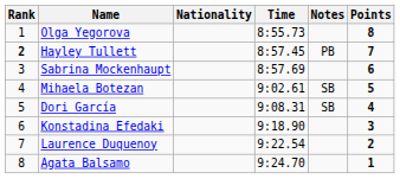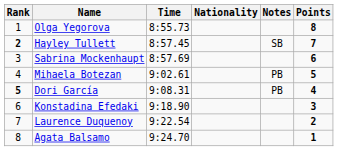columns swapped: Nationality <-> Time
Hayley Tullett | Notes: PB -> SB
Mihaela Botezan | Notes: SB -> PB
Dori García | Rank: normal -> bold
Dori García | Notes: SB -> PB
